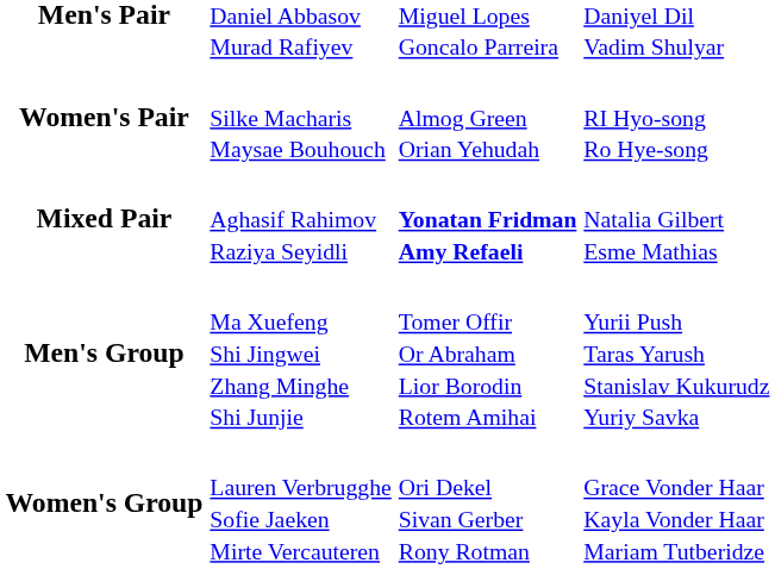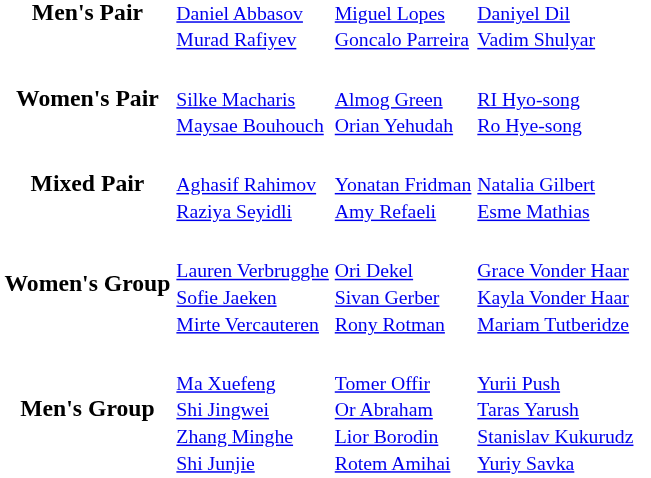Mixed Pair | column 3: bold -> normal
rows swapped: Men's Group <-> Women's Group
